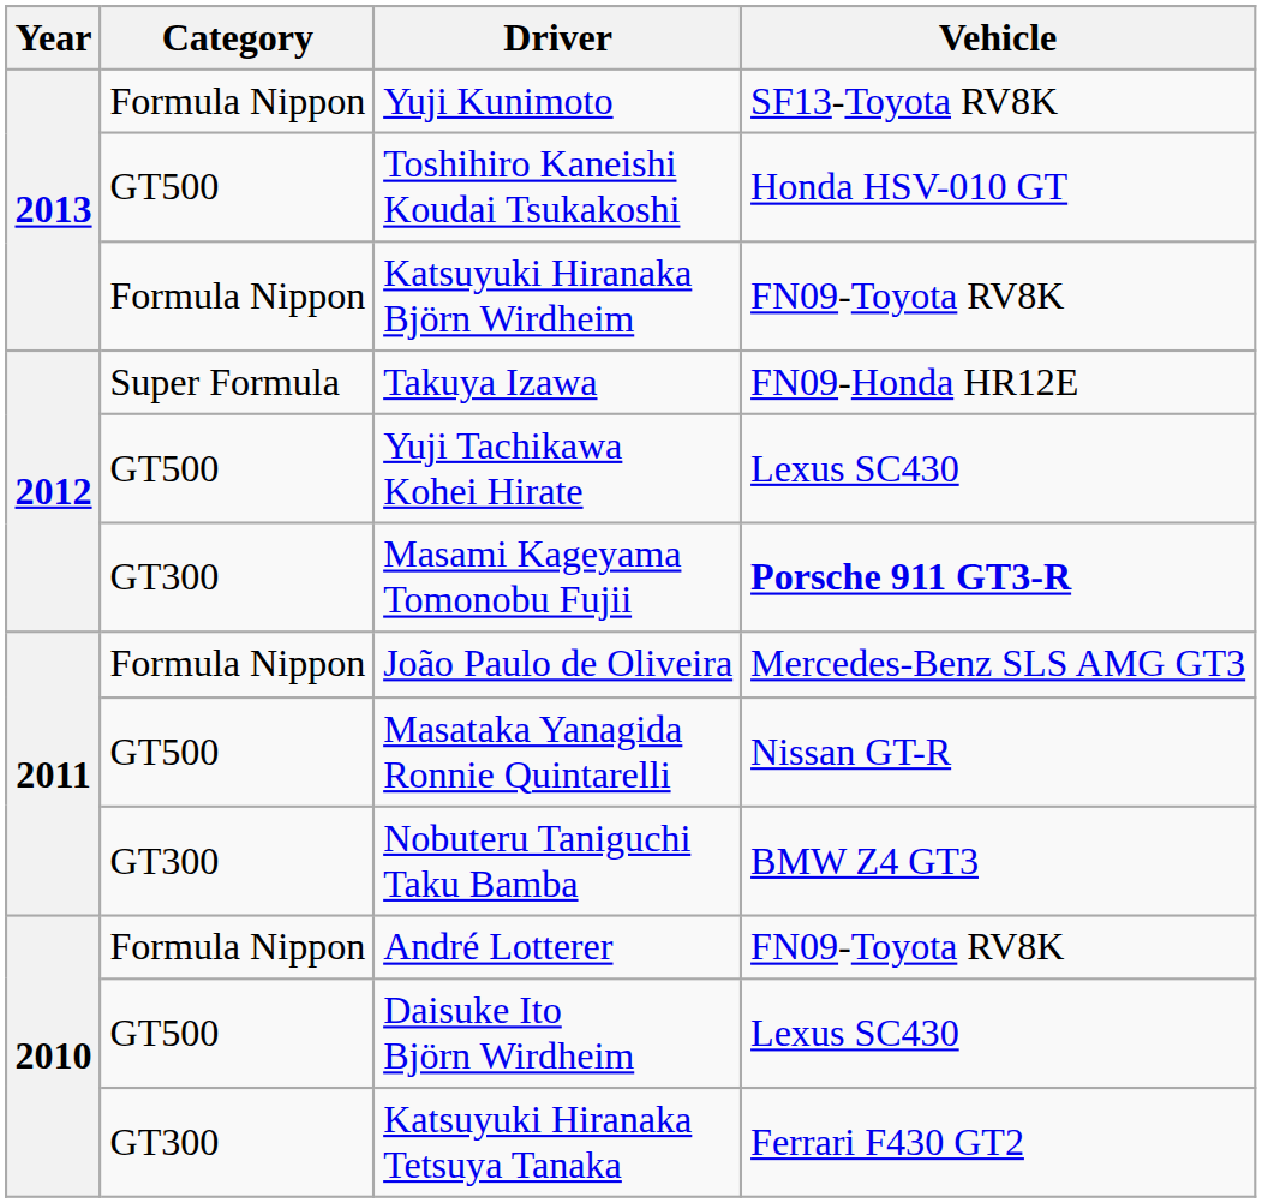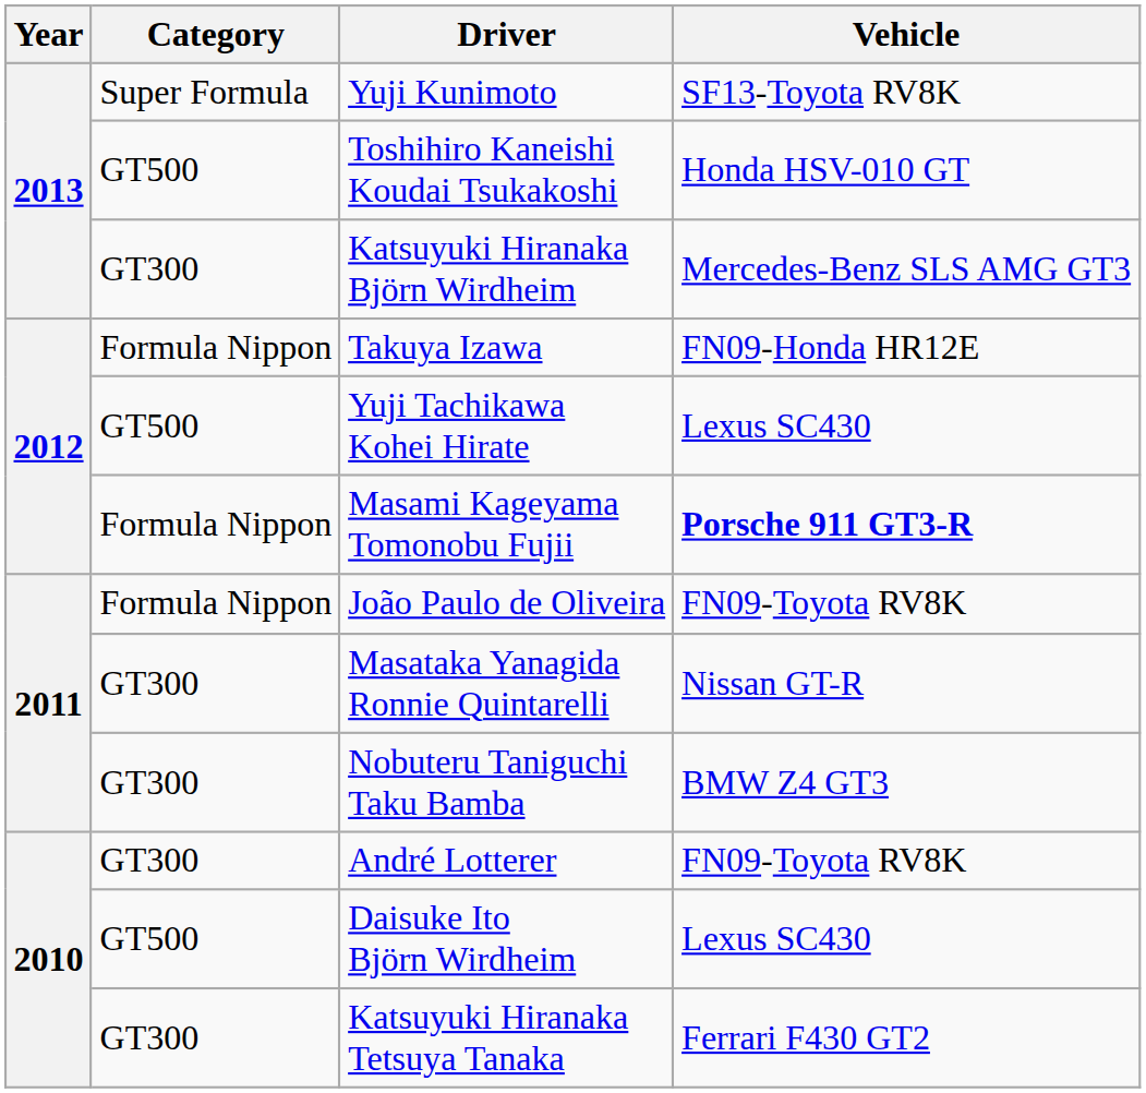Yuji Kunimoto | Category: Formula Nippon -> Super Formula
Katsuyuki Hiranaka Björn Wirdheim | Category: Formula Nippon -> GT300
Katsuyuki Hiranaka Björn Wirdheim | Vehicle: FN09-Toyota RV8K -> Mercedes-Benz SLS AMG GT3
Takuya Izawa | Category: Super Formula -> Formula Nippon
Masami Kageyama Tomonobu Fujii | Category: GT300 -> Formula Nippon
João Paulo de Oliveira | Vehicle: Mercedes-Benz SLS AMG GT3 -> FN09-Toyota RV8K
Masataka Yanagida Ronnie Quintarelli | Category: GT500 -> GT300
André Lotterer | Category: Formula Nippon -> GT300
